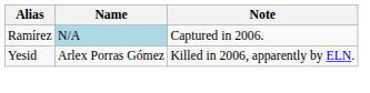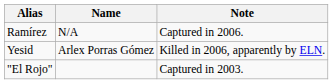Ramírez | Name: lightblue background -> no background
+ row: "El Rojo" | Captured in 2003.
